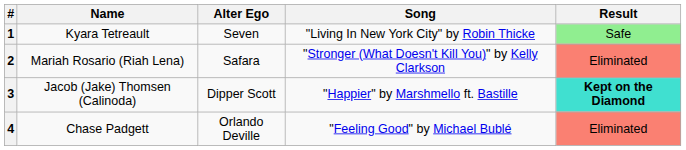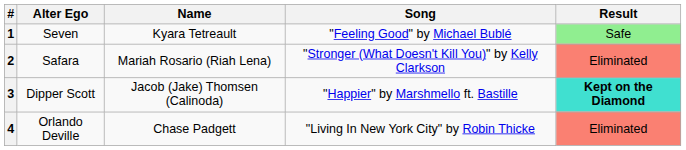columns swapped: Name <-> Alter Ego
1 | Song: "Living In New York City" by Robin Thicke -> "Feeling Good" by Michael Bublé
4 | Song: "Feeling Good" by Michael Bublé -> "Living In New York City" by Robin Thicke
